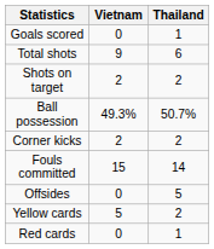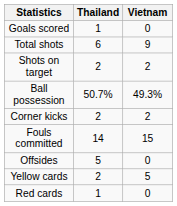columns swapped: Thailand <-> Vietnam
